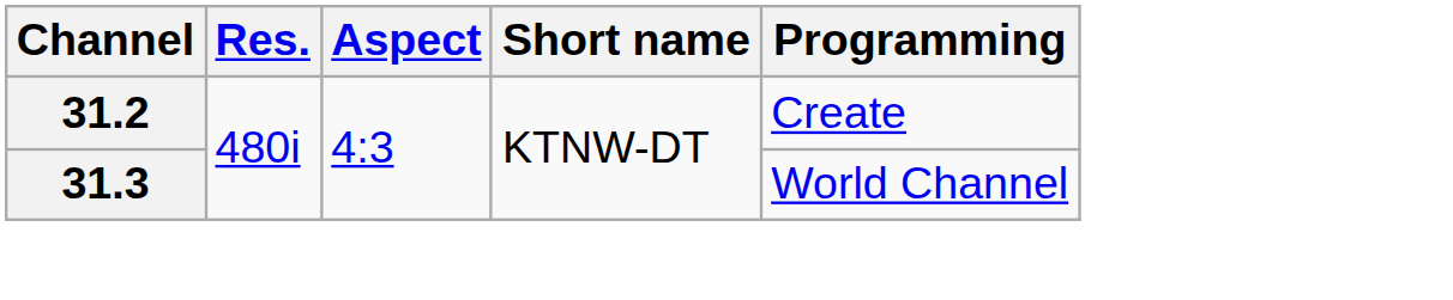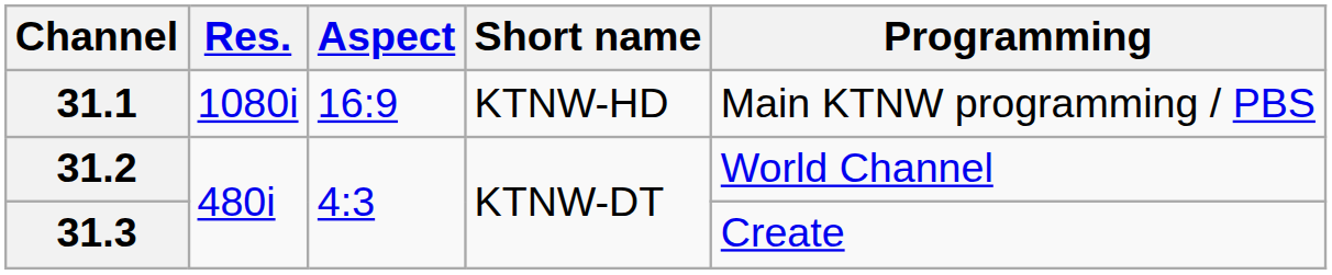+ row: 31.1 | 1080i | 16:9 | KTNW-HD | Main KTNW programming / PBS
31.2 | Programming: Create -> World Channel
31.3 | Programming: World Channel -> Create
